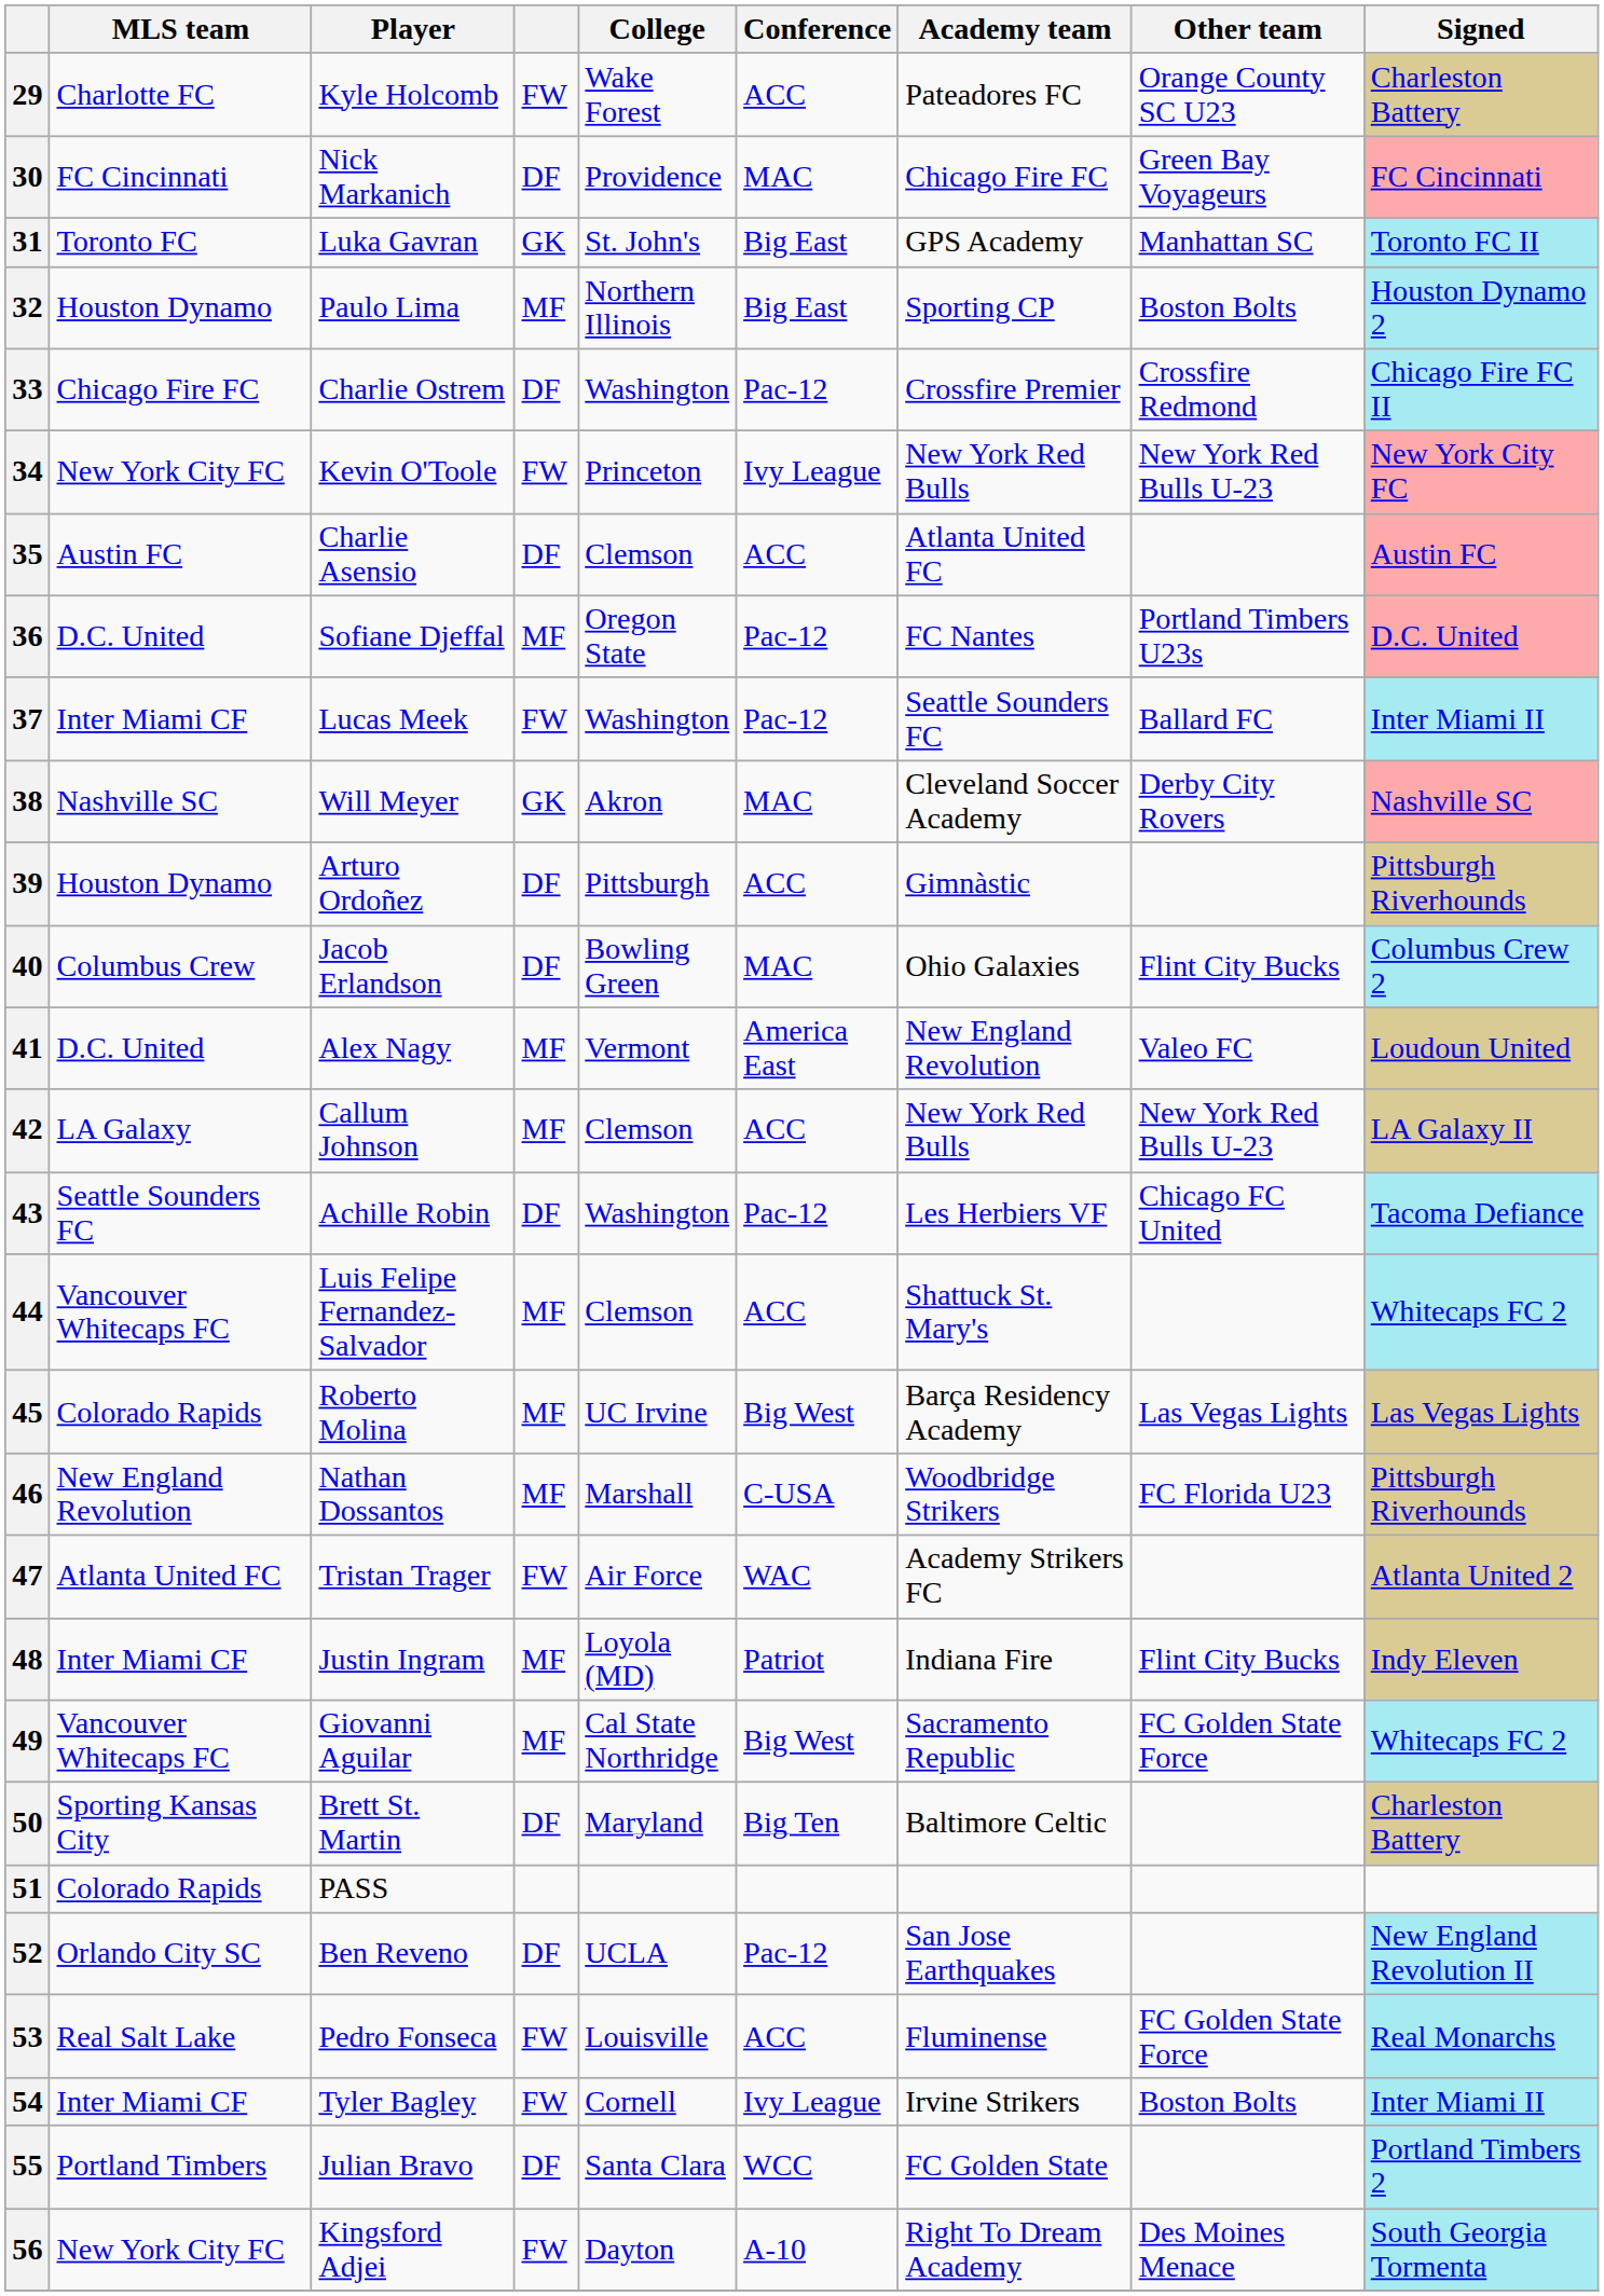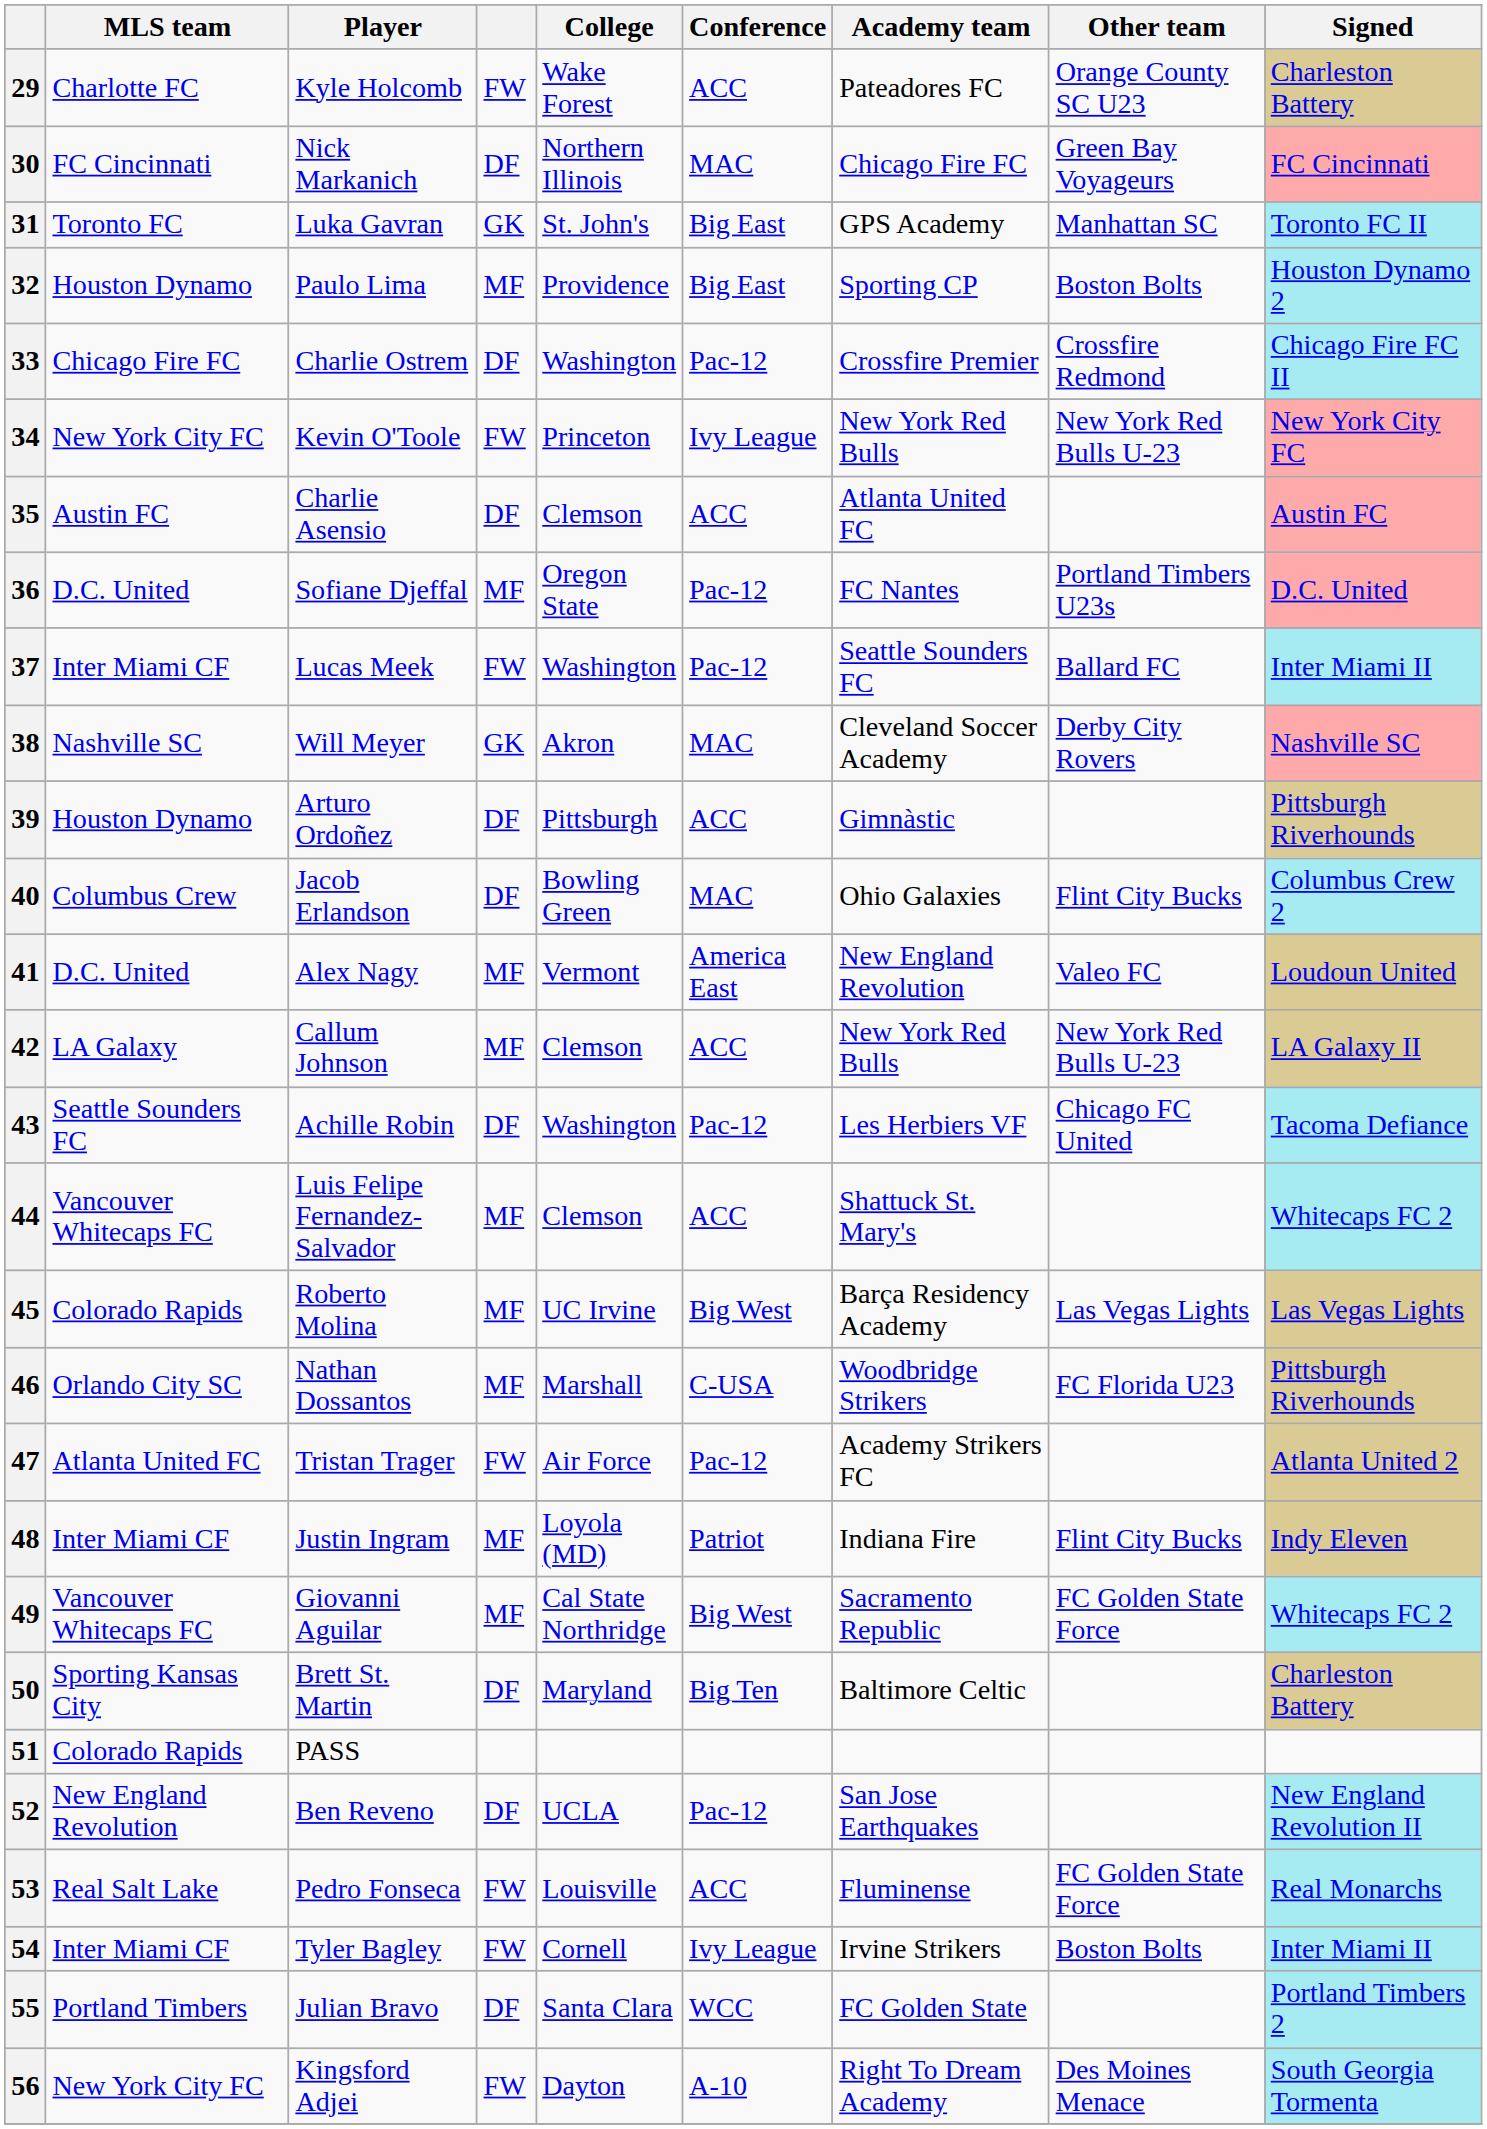30 | College: Providence -> Northern Illinois
32 | College: Northern Illinois -> Providence
46 | MLS team: New England Revolution -> Orlando City SC
47 | Conference: WAC -> Pac-12
52 | MLS team: Orlando City SC -> New England Revolution
